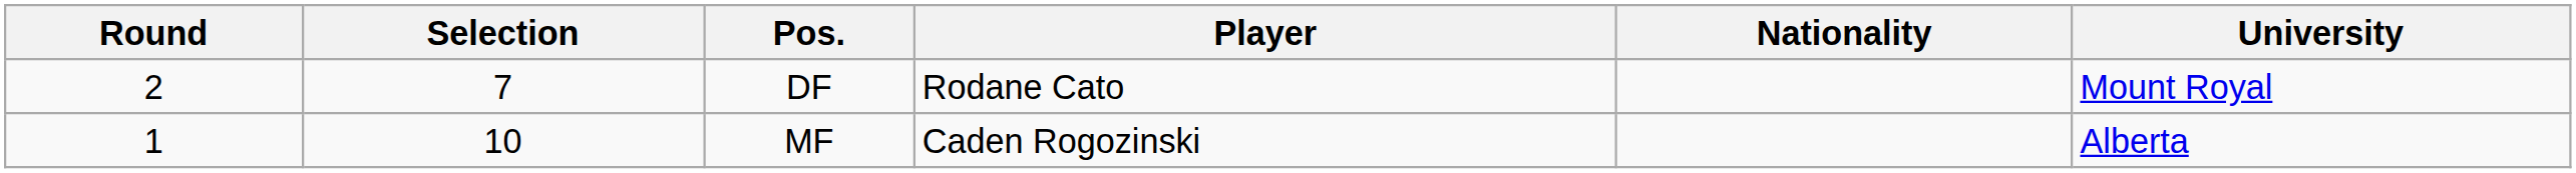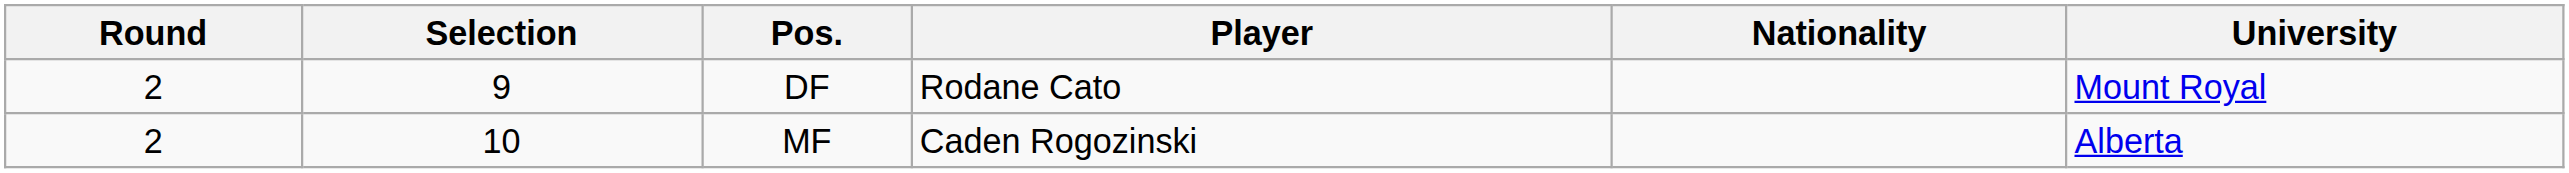DF | Selection: 7 -> 9
MF | Round: 1 -> 2
